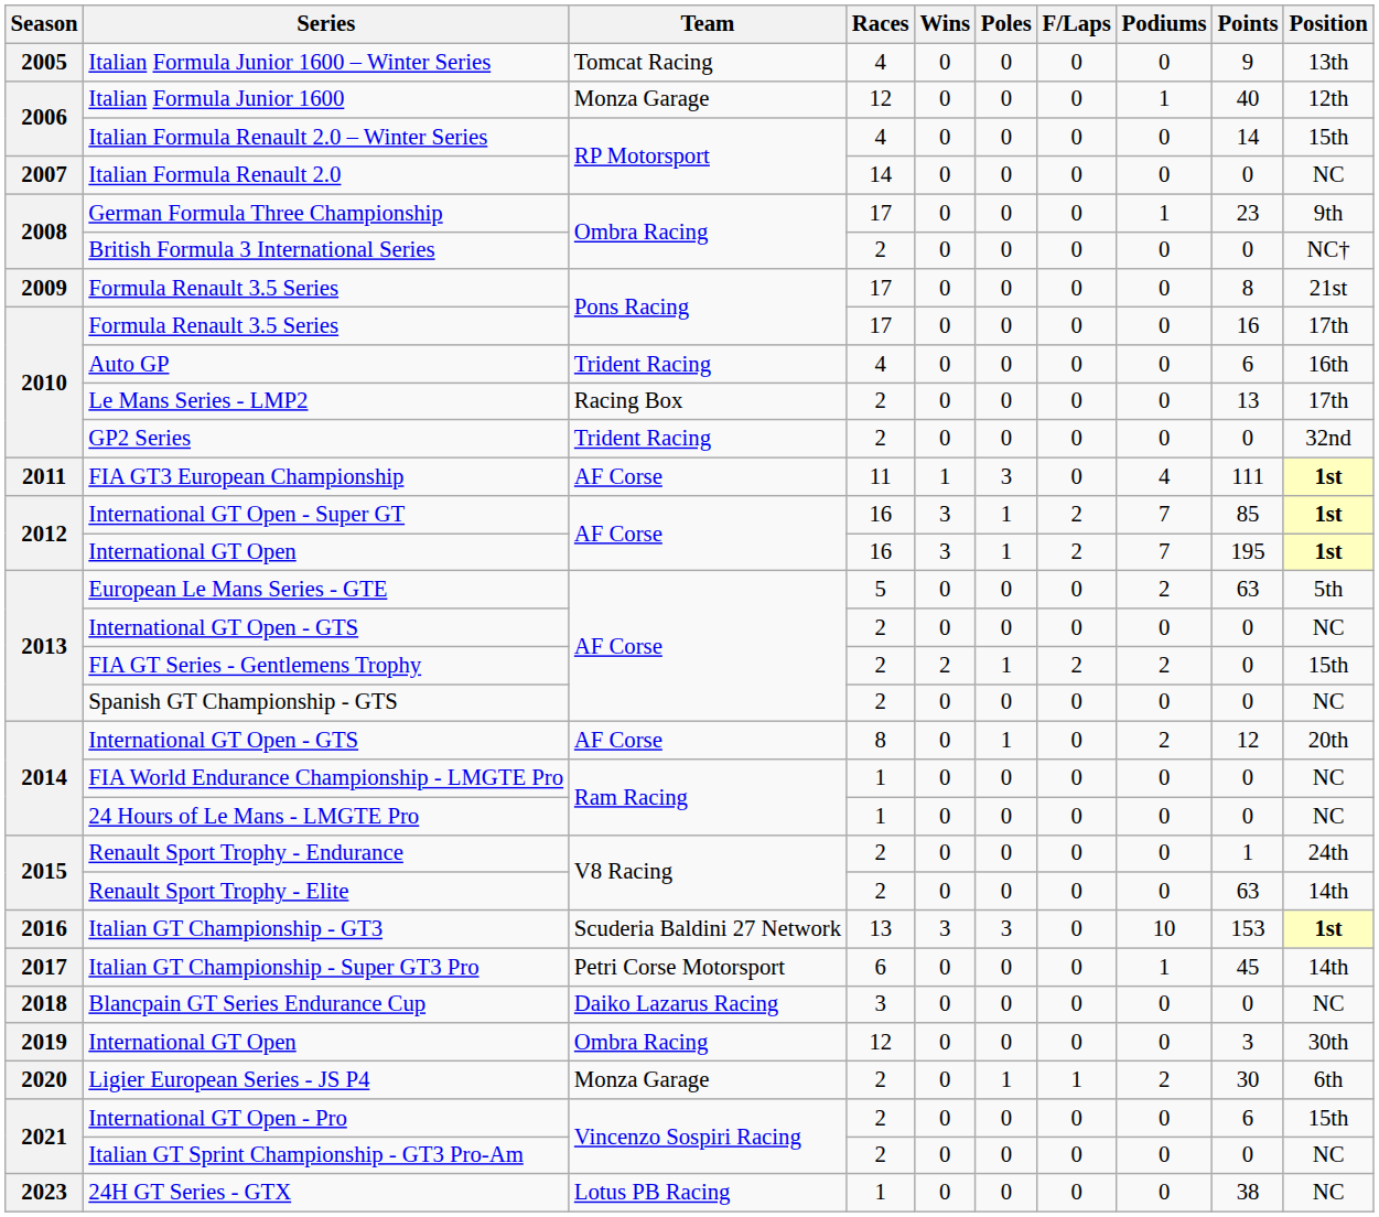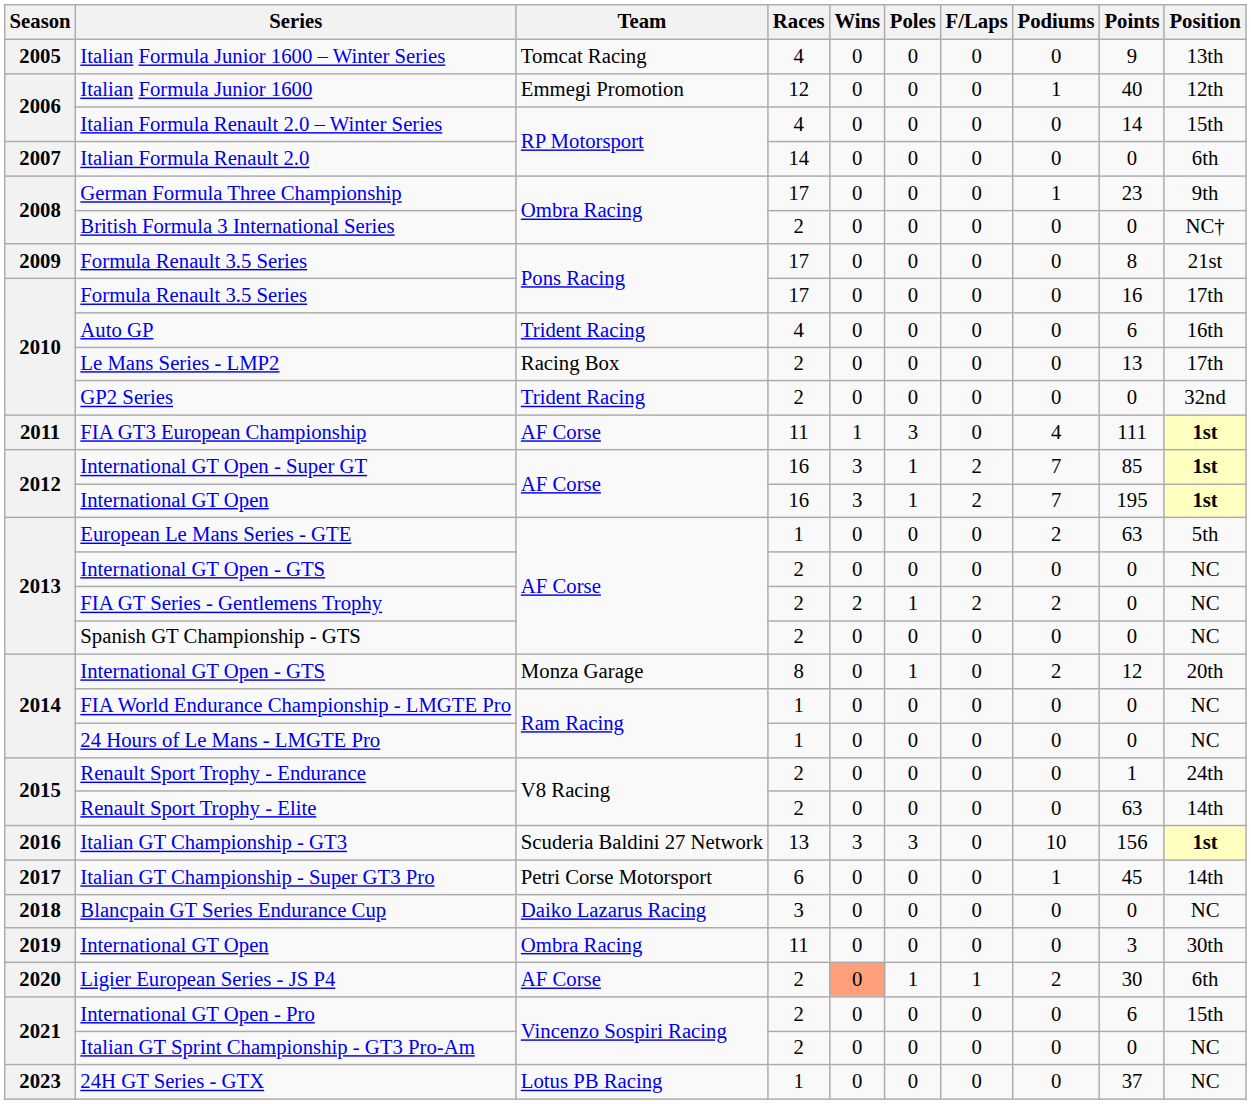Italian Formula Junior 1600 | Team: Monza Garage -> Emmegi Promotion
Italian Formula Renault 2.0 | Position: NC -> 6th
European Le Mans Series - GTE | Races: 5 -> 1
FIA GT Series - Gentlemens Trophy | Position: 15th -> NC
2014 / International GT Open - GTS | Team: AF Corse -> Monza Garage
Italian GT Championship - GT3 | Points: 153 -> 156
2019 / International GT Open | Races: 12 -> 11
Ligier European Series - JS P4 | Team: Monza Garage -> AF Corse
Ligier European Series - JS P4 | Wins: no background -> lightsalmon background
24H GT Series - GTX | Points: 38 -> 37
